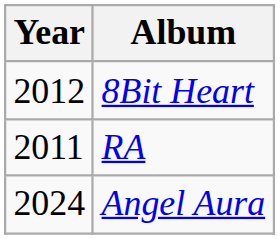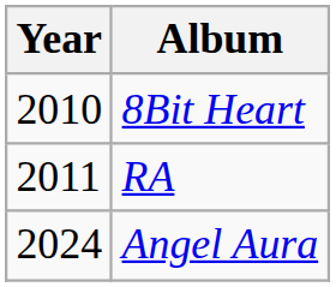8Bit Heart | Year: 2012 -> 2010
